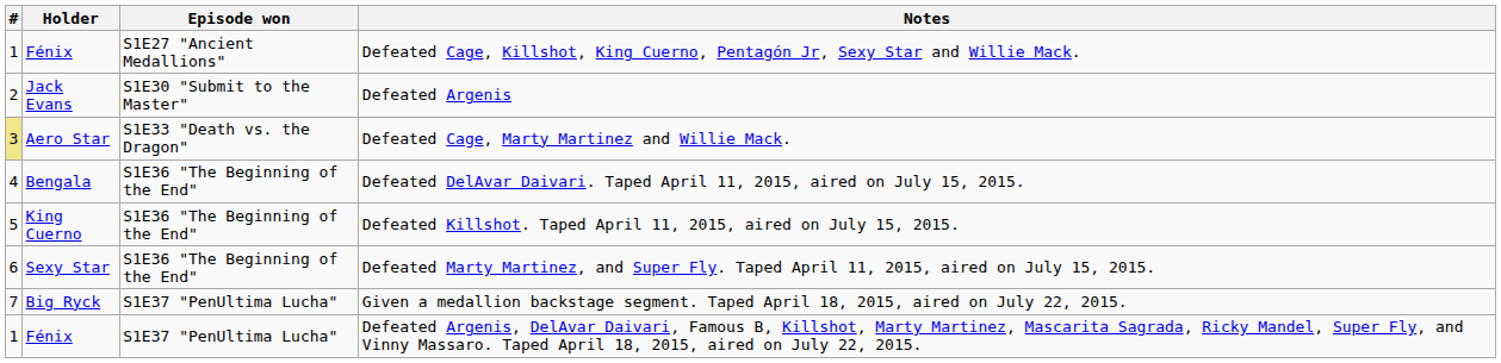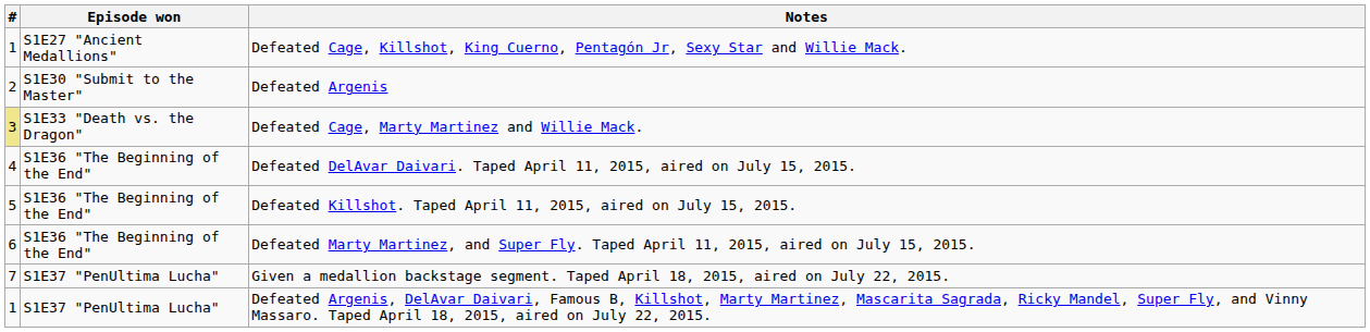- column: Holder | Fénix | Jack Evans | Aero Star | Bengala | King Cuerno | Sexy Star | Big Ryck | Fénix
